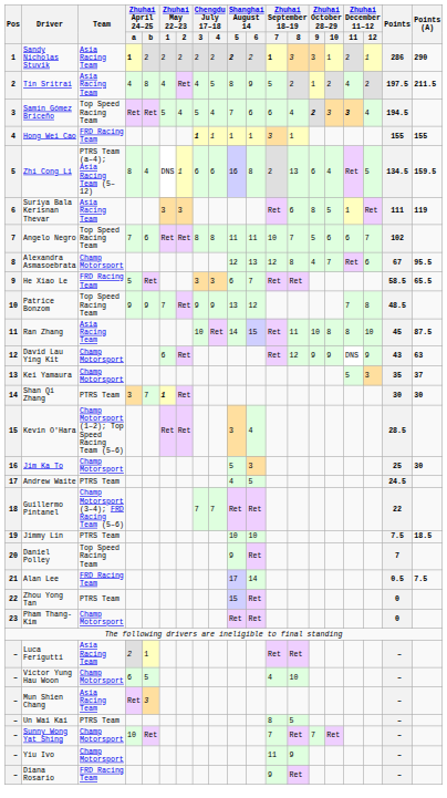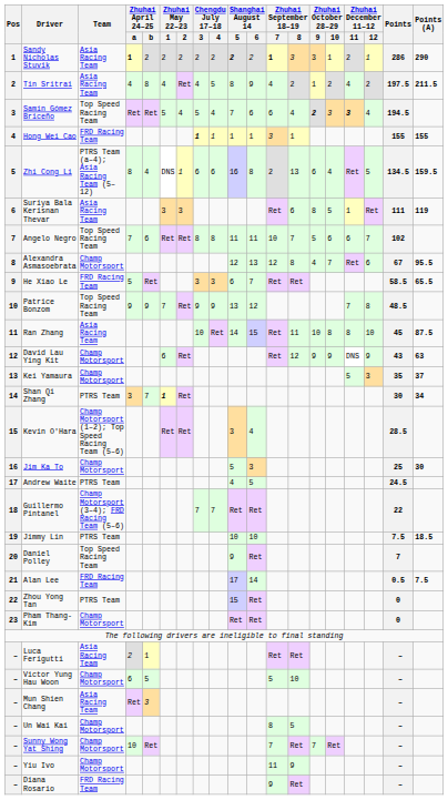Tin Sritrai | Zhuhai September 18–19 / 7: 5 -> 4
Shan Qi Zhang | Points (A): 30 -> 34
Victor Yung Hau Woon | Zhuhai September 18–19 / 7: 4 -> 5
Un Wai Kai | Team: PTRS Team -> Champ Motorsport
